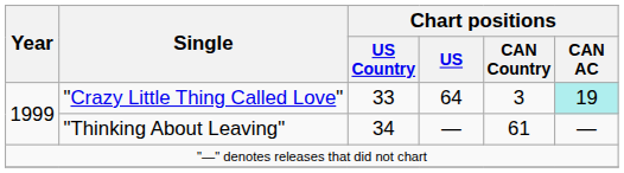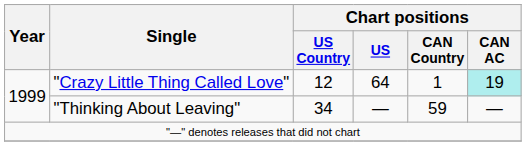"Crazy Little Thing Called Love" | Chart positions / US Country: 33 -> 12
"Crazy Little Thing Called Love" | Chart positions / CAN Country: 3 -> 1
"Thinking About Leaving" | Chart positions / CAN Country: 61 -> 59
